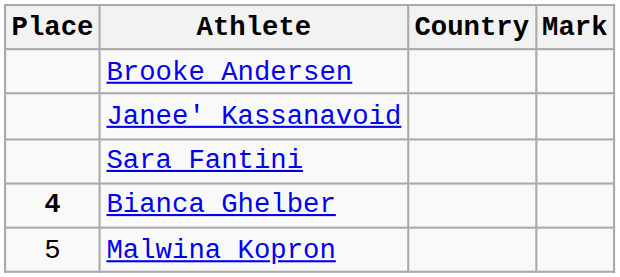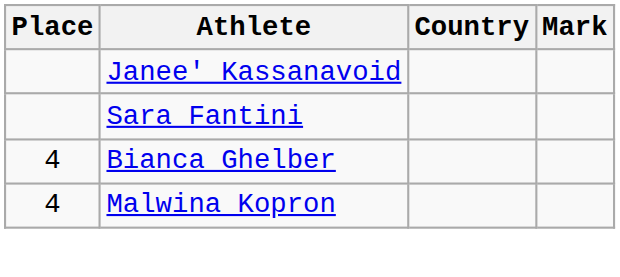- row: Brooke Andersen
Bianca Ghelber | Place: bold -> normal
Malwina Kopron | Place: 5 -> 4
